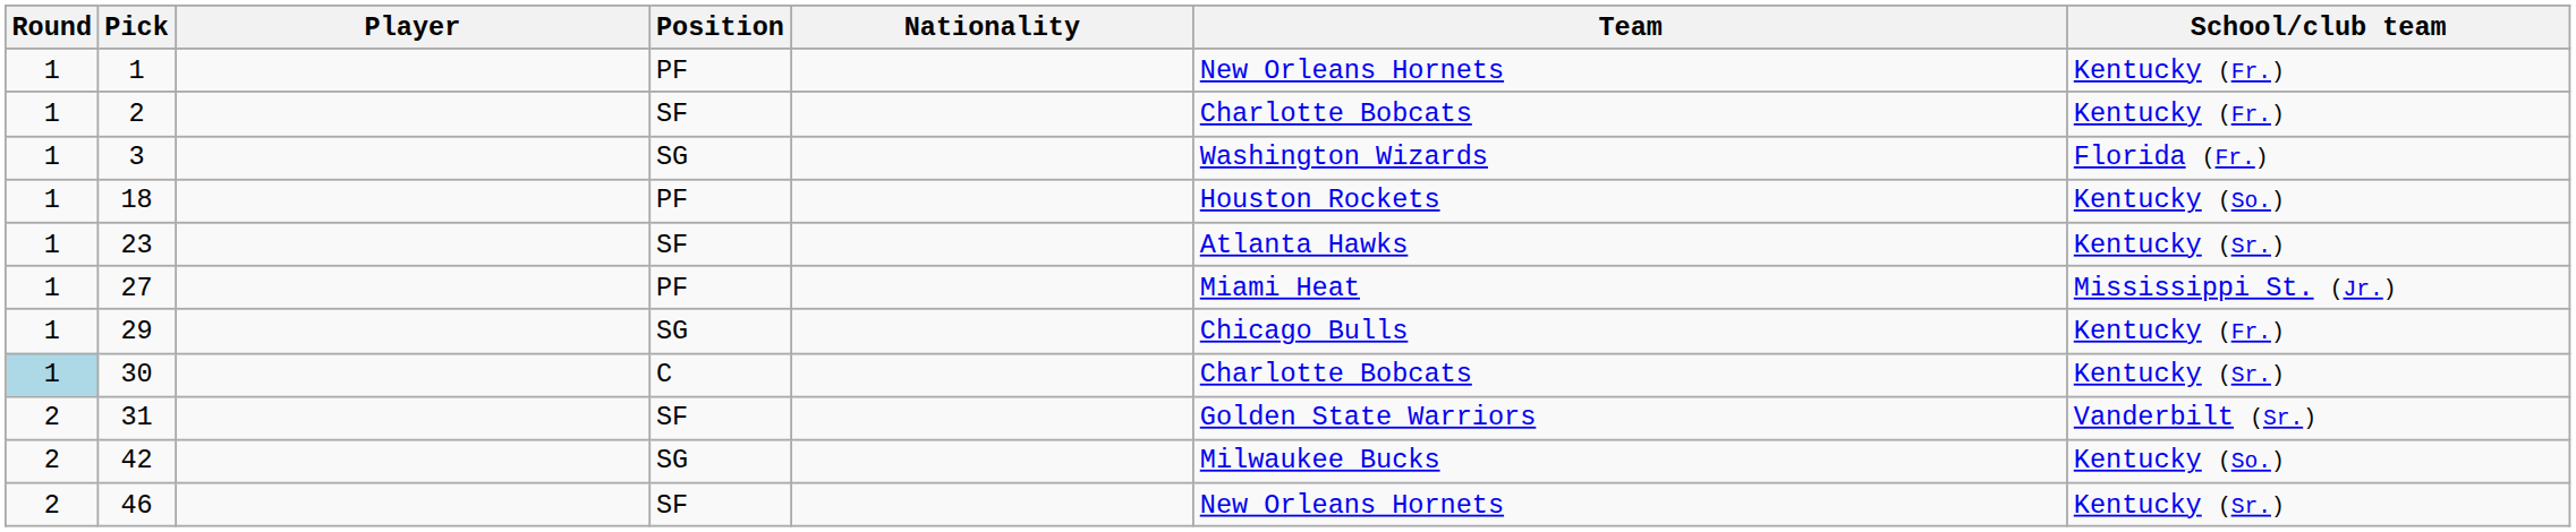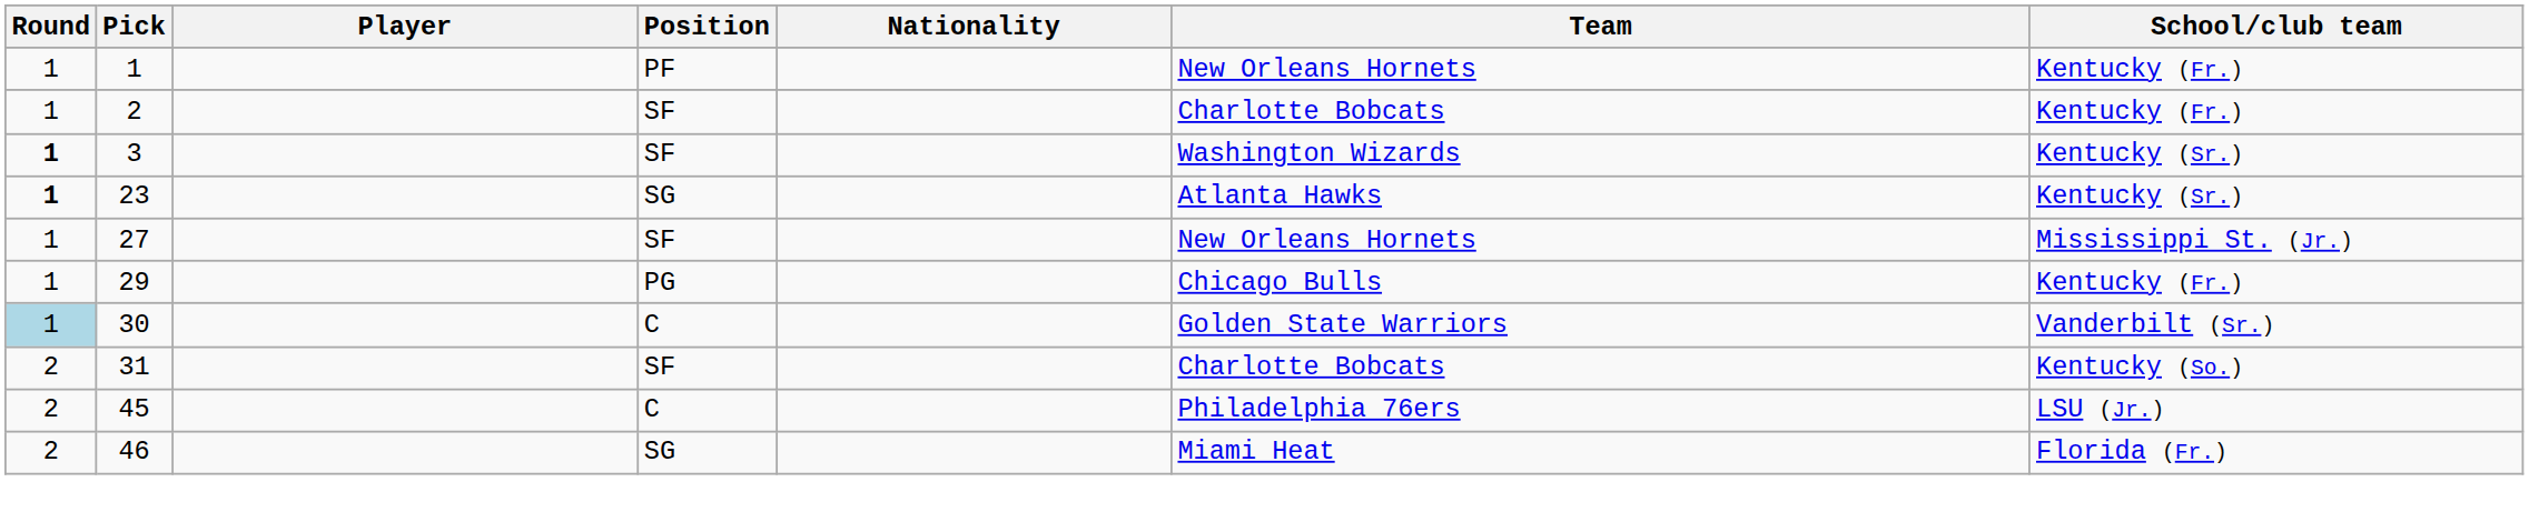3 | Round: normal -> bold
3 | Position: SG -> SF
3 | School/club team: Florida (Fr.) -> Kentucky (Sr.)
- row: 1 | 18 | PF | Houston Rockets | Kentucky (So.)
23 | Round: normal -> bold
23 | Position: SF -> SG
27 | Position: PF -> SF
27 | Team: Miami Heat -> New Orleans Hornets
29 | Position: SG -> PG
30 | Team: Charlotte Bobcats -> Golden State Warriors
30 | School/club team: Kentucky (Sr.) -> Vanderbilt (Sr.)
31 | Team: Golden State Warriors -> Charlotte Bobcats
31 | School/club team: Vanderbilt (Sr.) -> Kentucky (So.)
- row: 2 | 42 | SG | Milwaukee Bucks | Kentucky (So.)
+ row: 2 | 45 | C | Philadelphia 76ers | LSU (Jr.)
46 | Position: SF -> SG
46 | Team: New Orleans Hornets -> Miami Heat
46 | School/club team: Kentucky (Sr.) -> Florida (Fr.)
